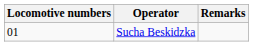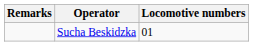columns swapped: Locomotive numbers <-> Remarks
